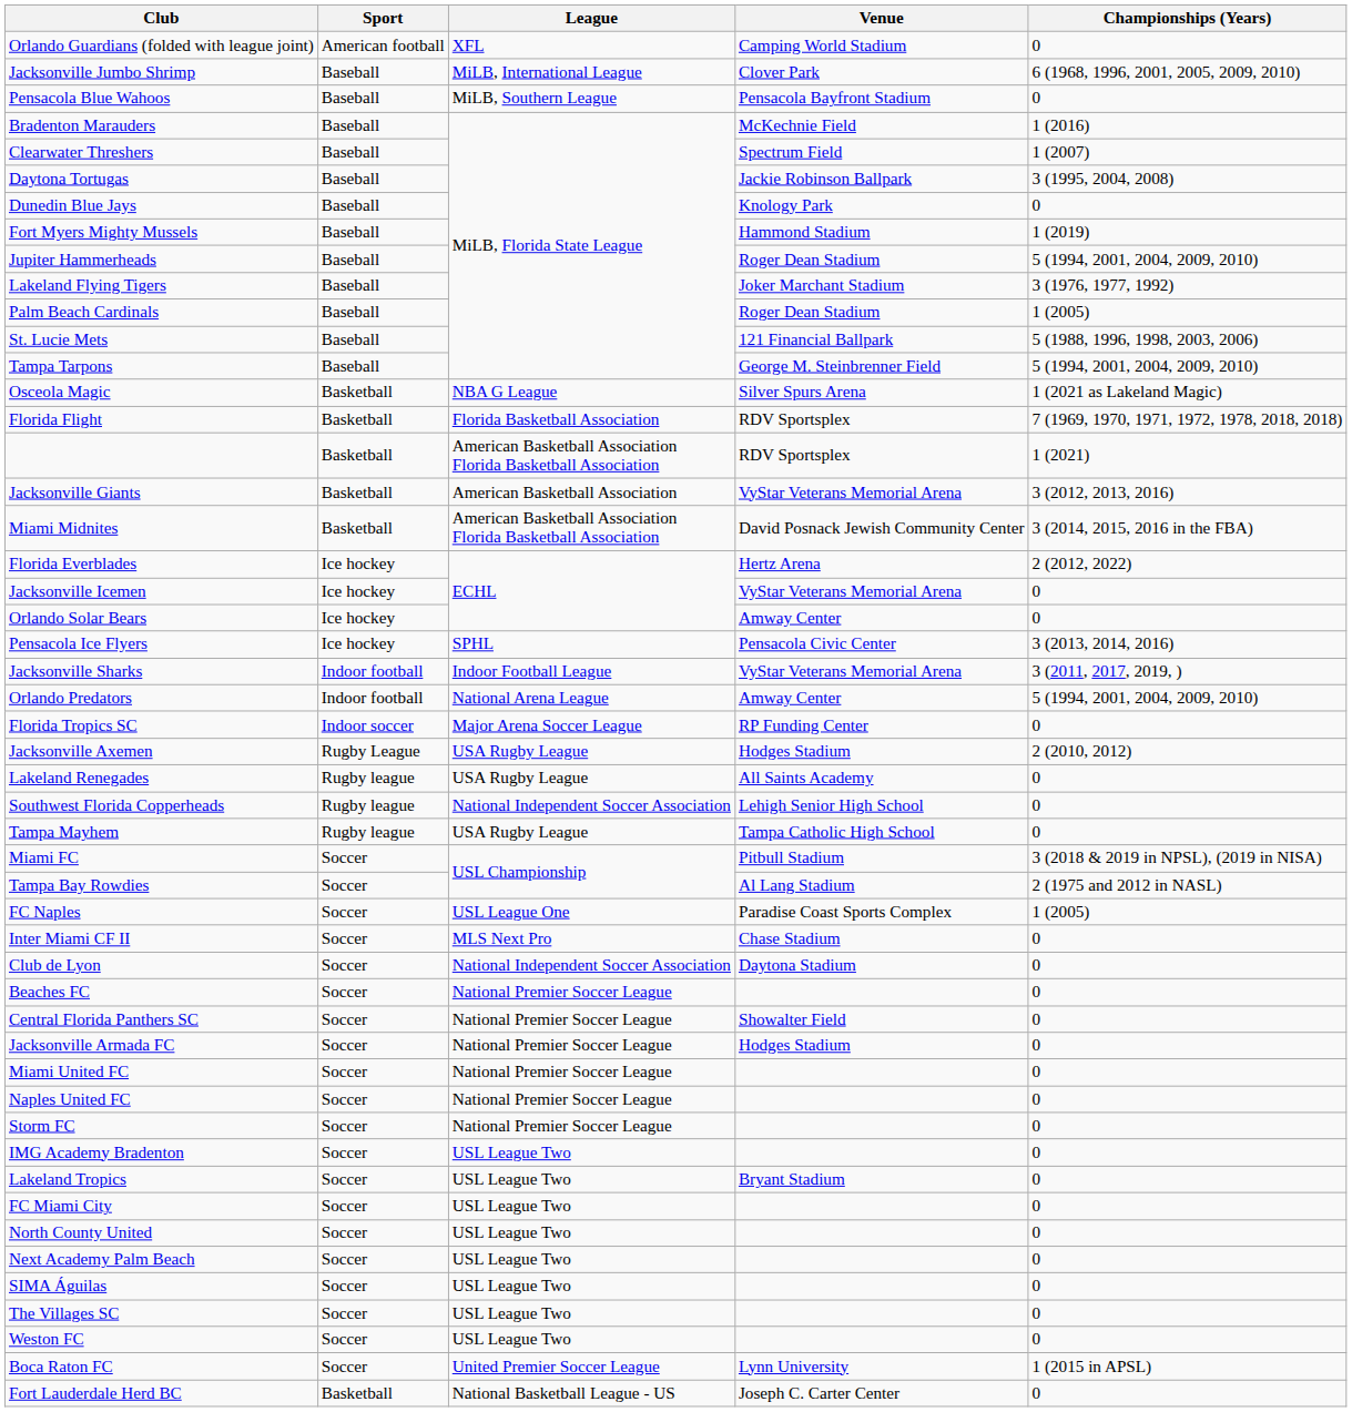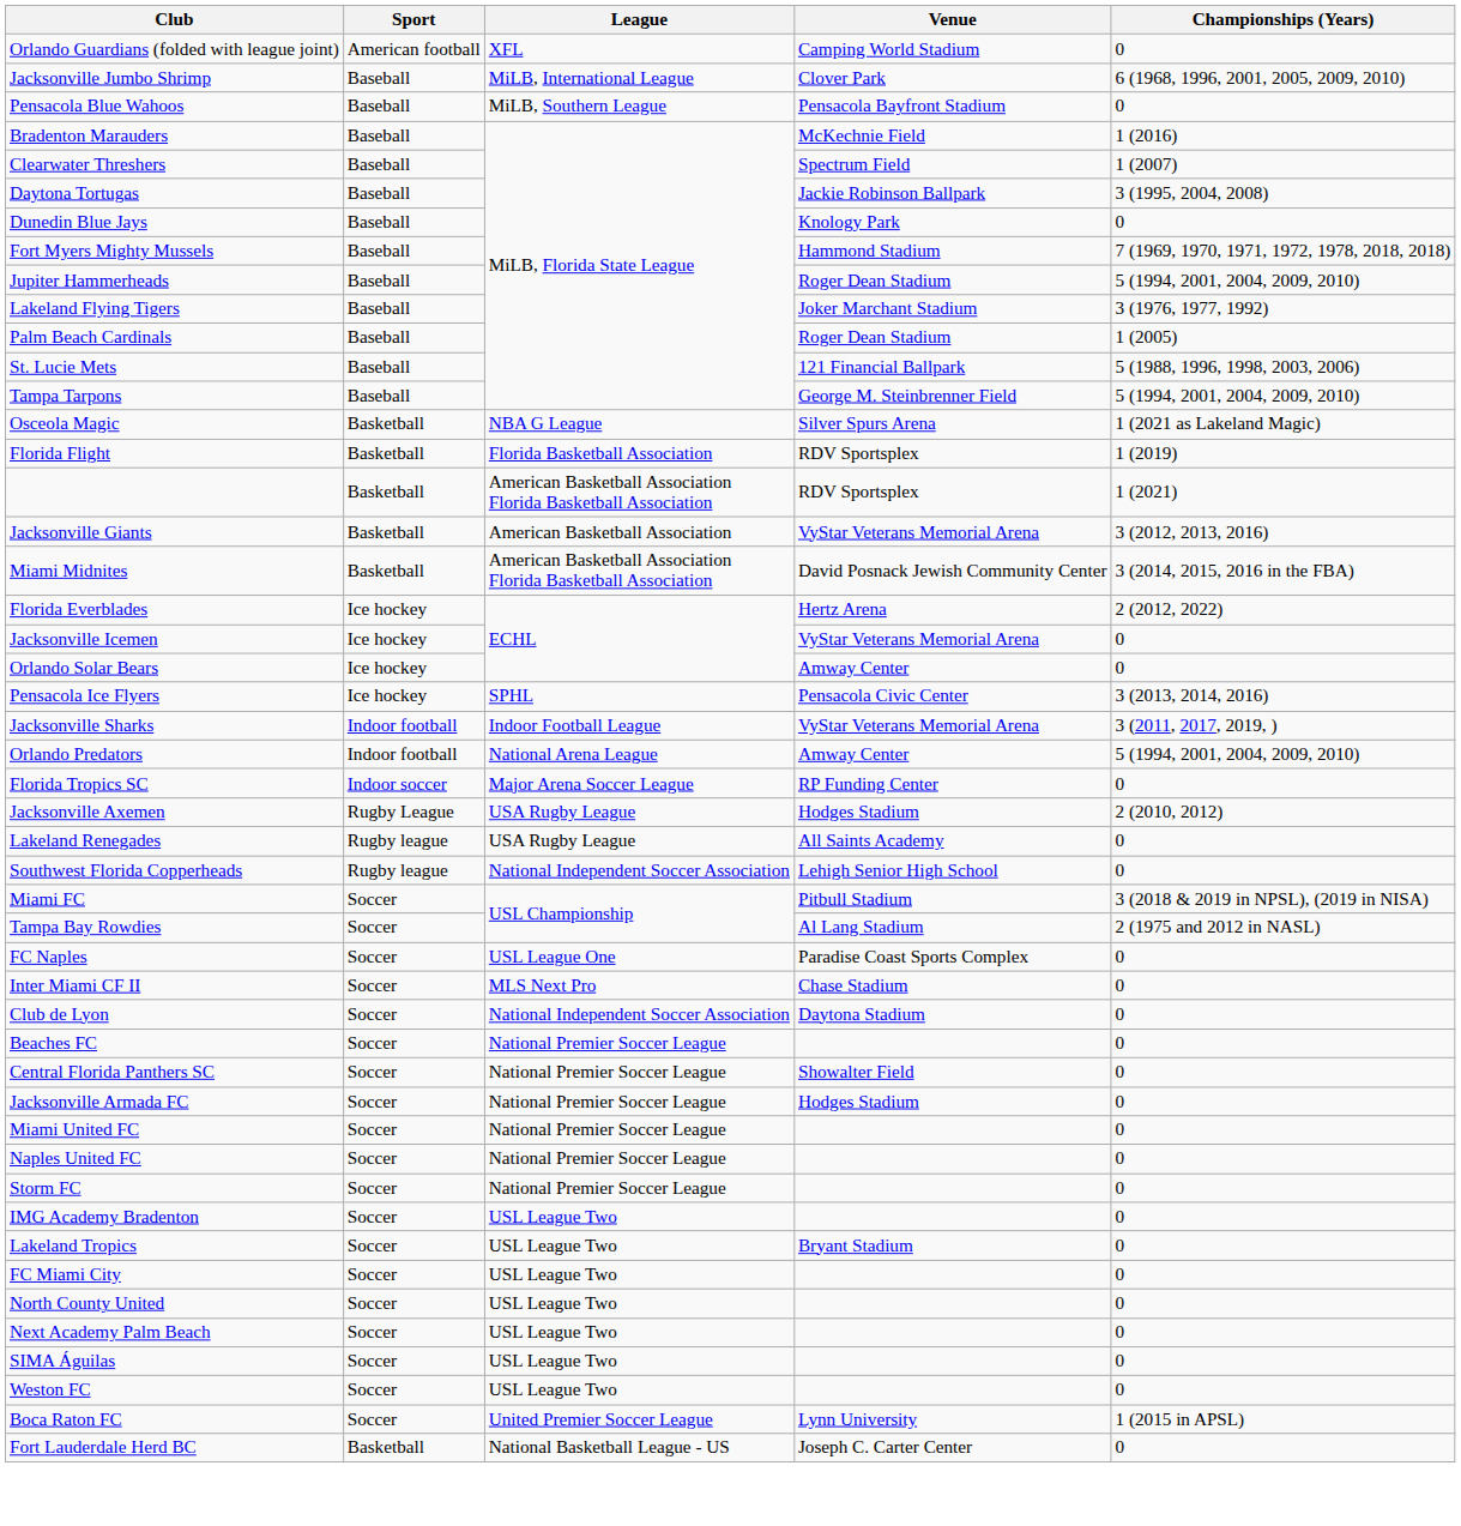Fort Myers Mighty Mussels | Championships (Years): 1 (2019) -> 7 (1969, 1970, 1971, 1972, 1978, 2018, 2018)
Florida Flight | Championships (Years): 7 (1969, 1970, 1971, 1972, 1978, 2018, 2018) -> 1 (2019)
- row: Tampa Mayhem | Rugby league | USA Rugby League | Tampa Catholic High School | 0
FC Naples | Championships (Years): 1 (2005) -> 0
- row: The Villages SC | Soccer | USL League Two | 0
